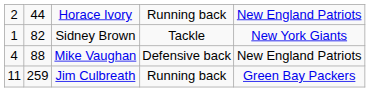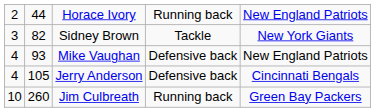Sidney Brown | column 1: 1 -> 3
Mike Vaughan | column 2: 88 -> 93
+ row: 4 | 105 | Jerry Anderson | Defensive back | Cincinnati Bengals
Jim Culbreath | column 1: 11 -> 10
Jim Culbreath | column 2: 259 -> 260
